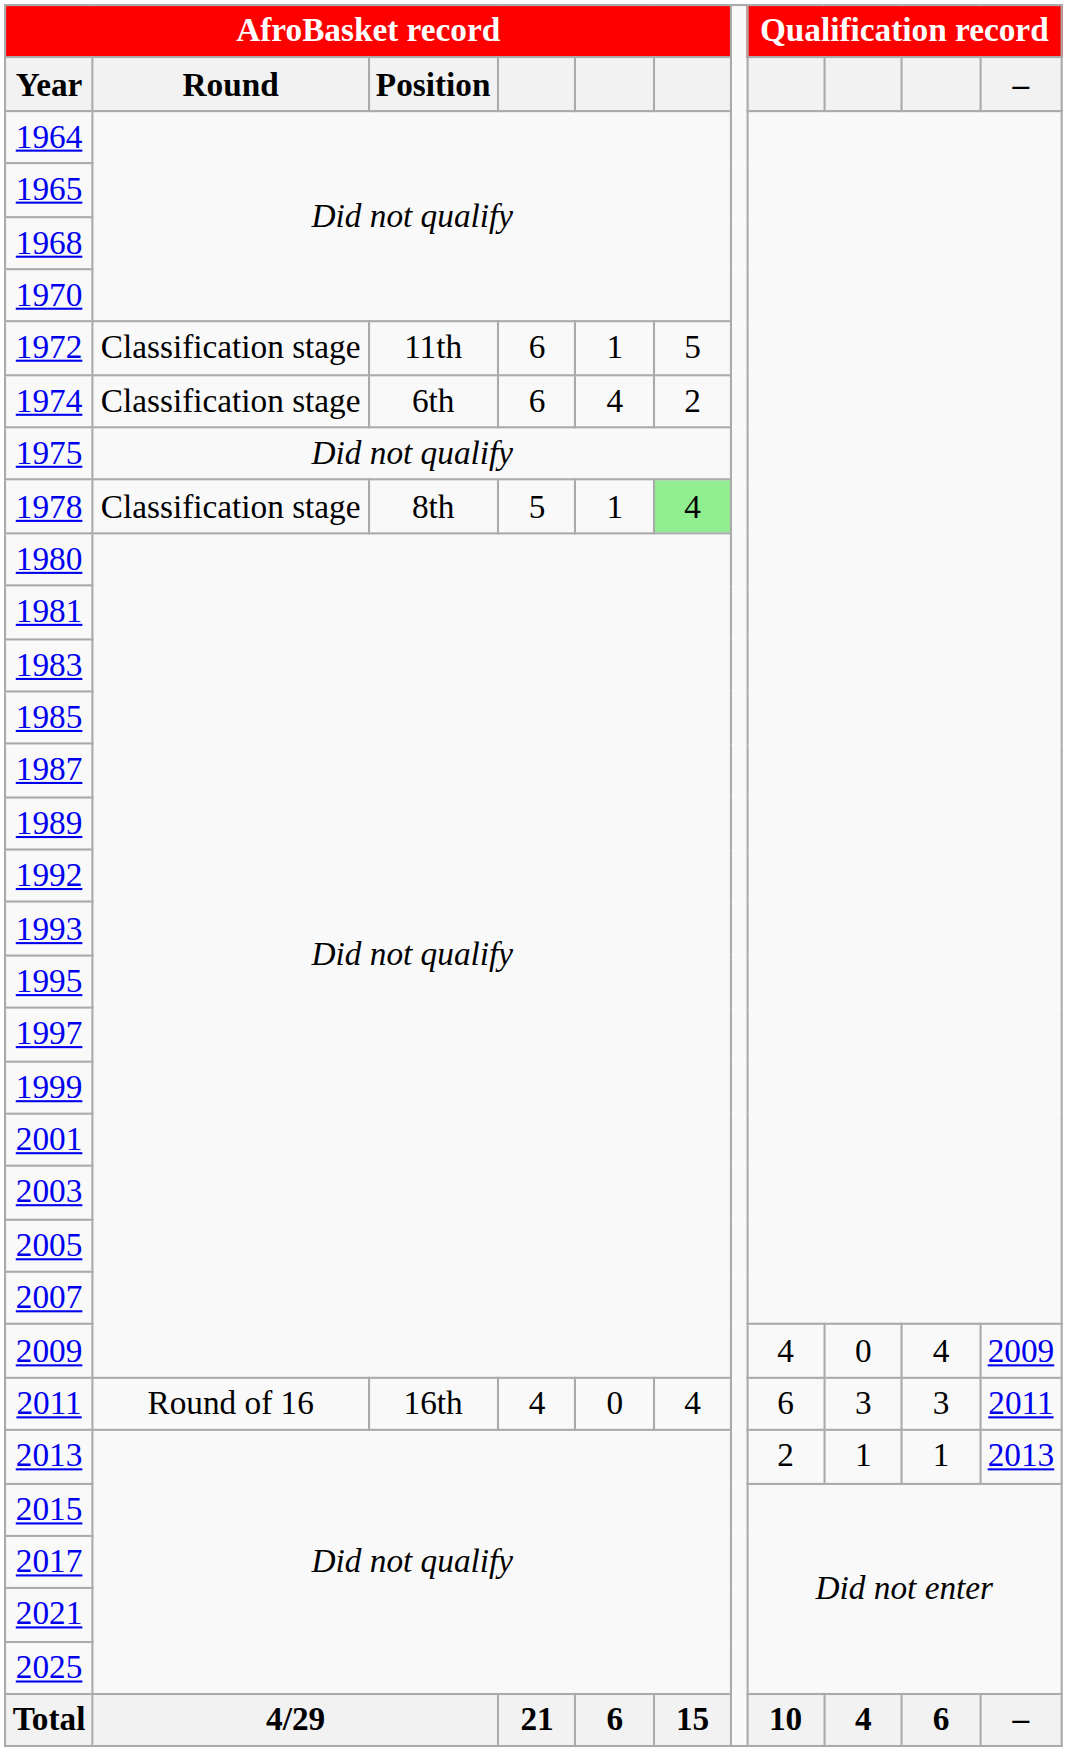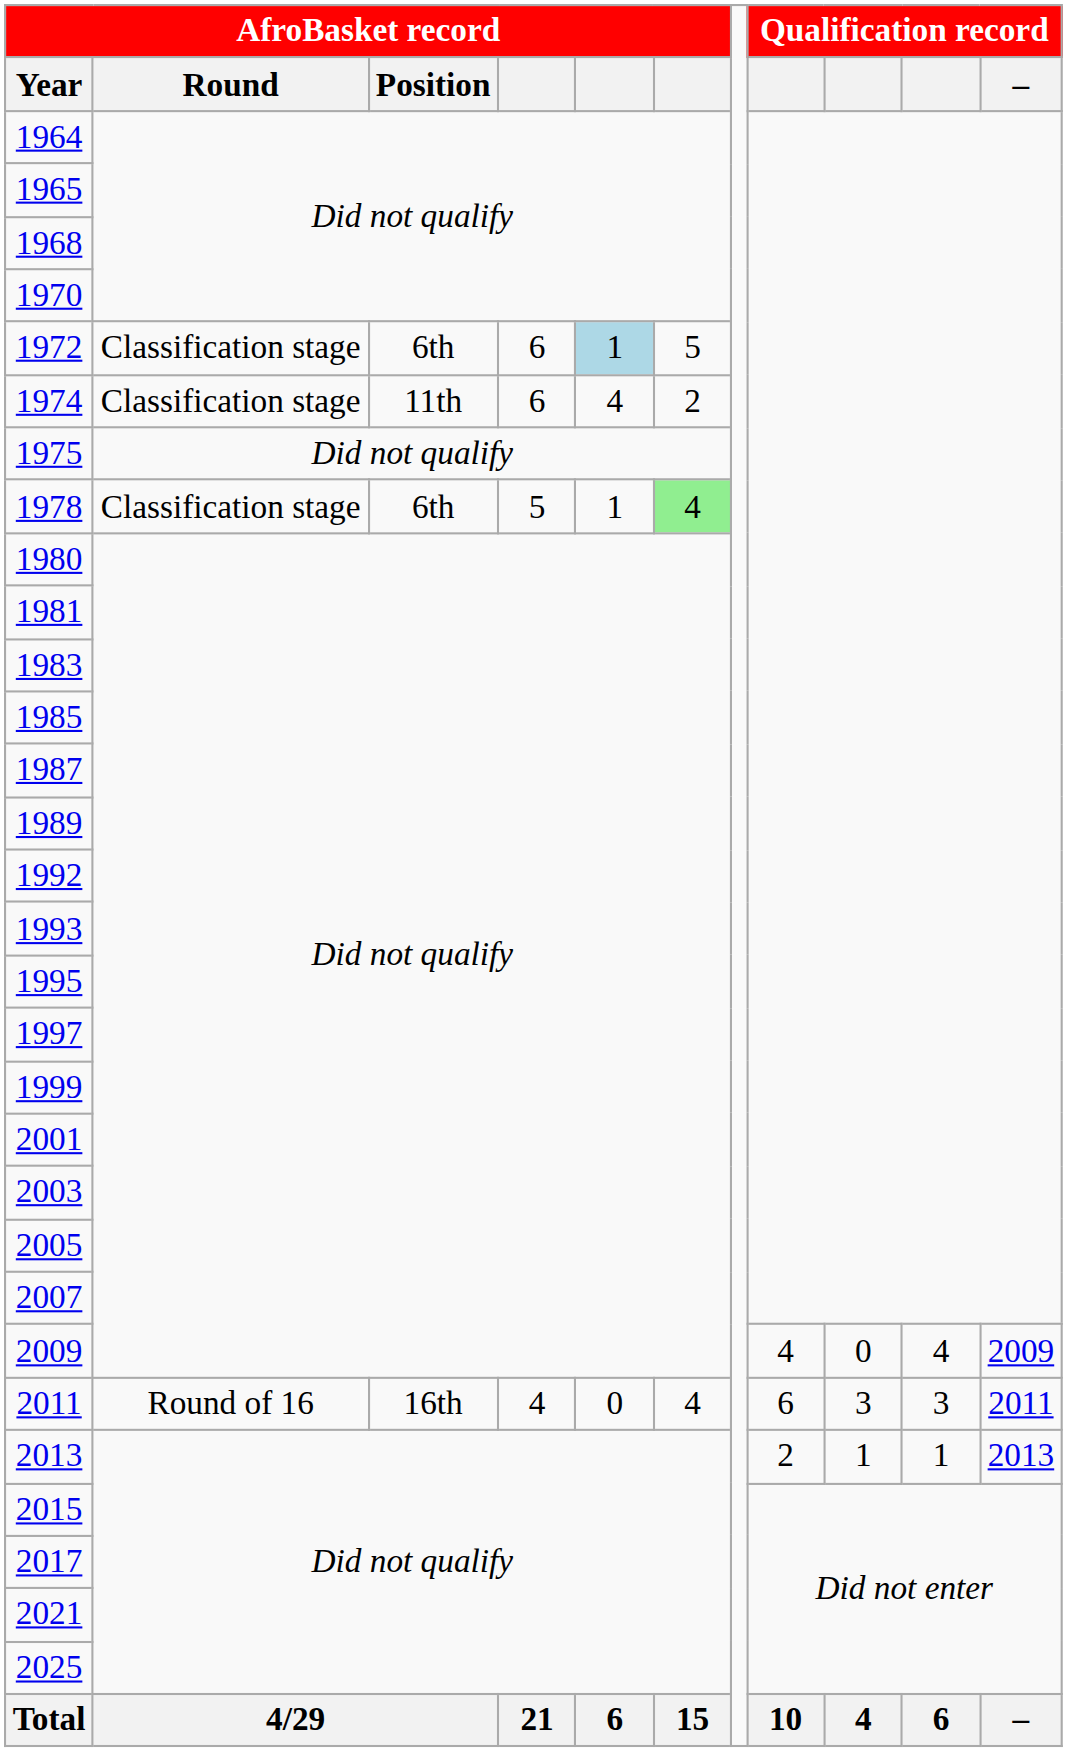1972 | AfroBasket record / Position: 11th -> 6th
1972 | column 5: no background -> lightblue background
1974 | AfroBasket record / Position: 6th -> 11th
1978 | AfroBasket record / Position: 8th -> 6th
